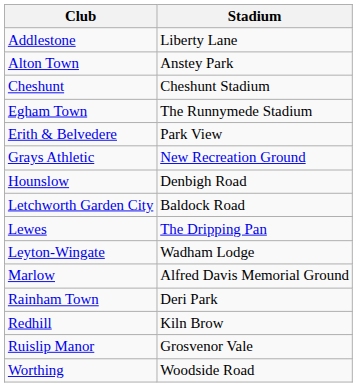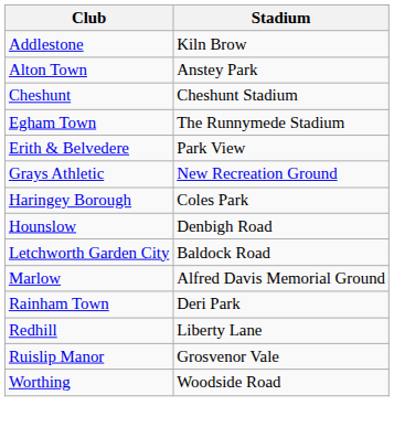Addlestone | Stadium: Liberty Lane -> Kiln Brow
+ row: Haringey Borough | Coles Park
- row: Lewes | The Dripping Pan
- row: Leyton-Wingate | Wadham Lodge
Redhill | Stadium: Kiln Brow -> Liberty Lane
